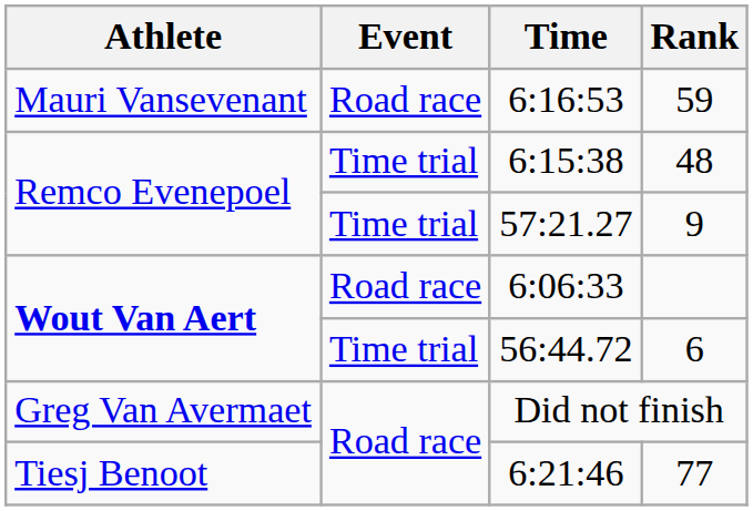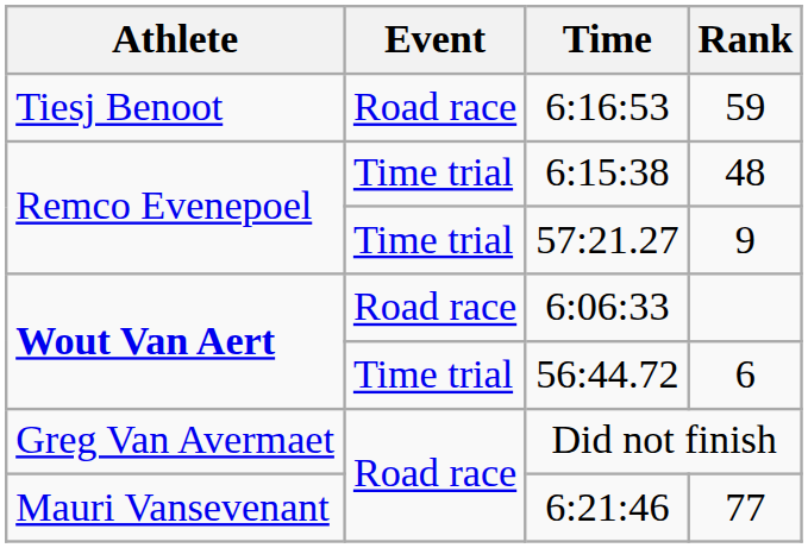6:16:53 | Athlete: Mauri Vansevenant -> Tiesj Benoot
6:21:46 | Athlete: Tiesj Benoot -> Mauri Vansevenant
